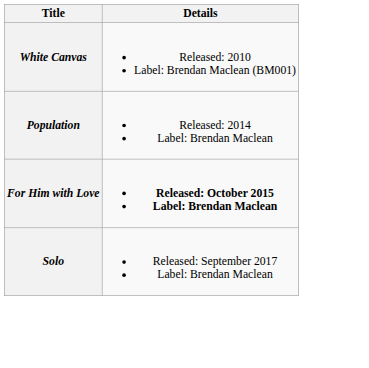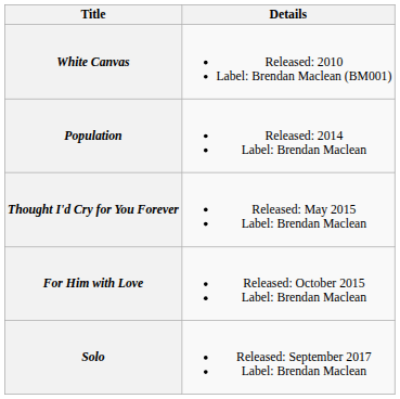+ row: Thought I'd Cry for You Forever | Released: May 2015 Label: Brendan Maclean
For Him with Love | Details: bold -> normal
